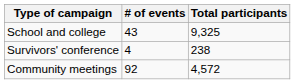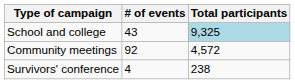School and college | Total participants: no background -> lightblue background
rows swapped: Survivors' conference <-> Community meetings
